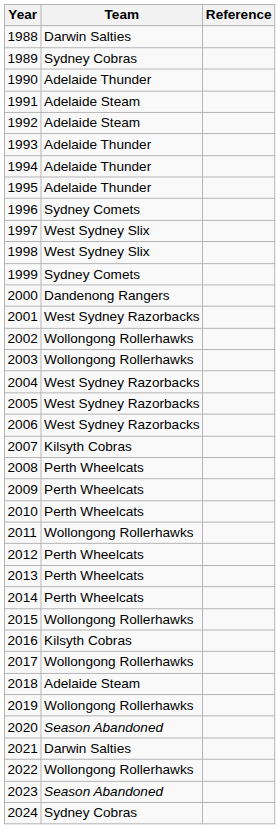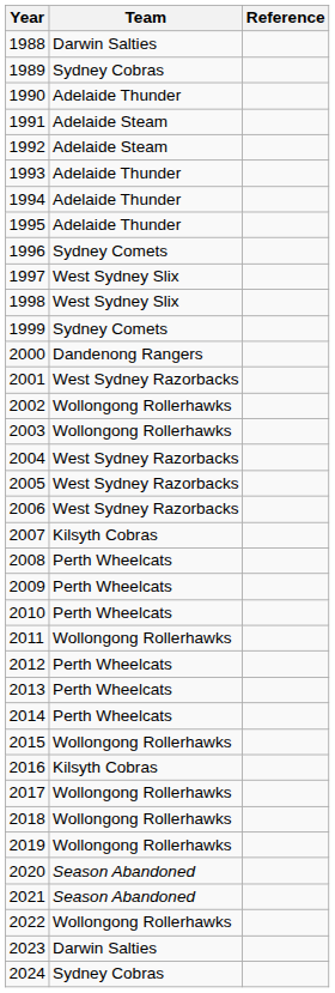2018 | Team: Adelaide Steam -> Wollongong Rollerhawks
2021 | Team: Darwin Salties -> Season Abandoned
2023 | Team: Season Abandoned -> Darwin Salties
